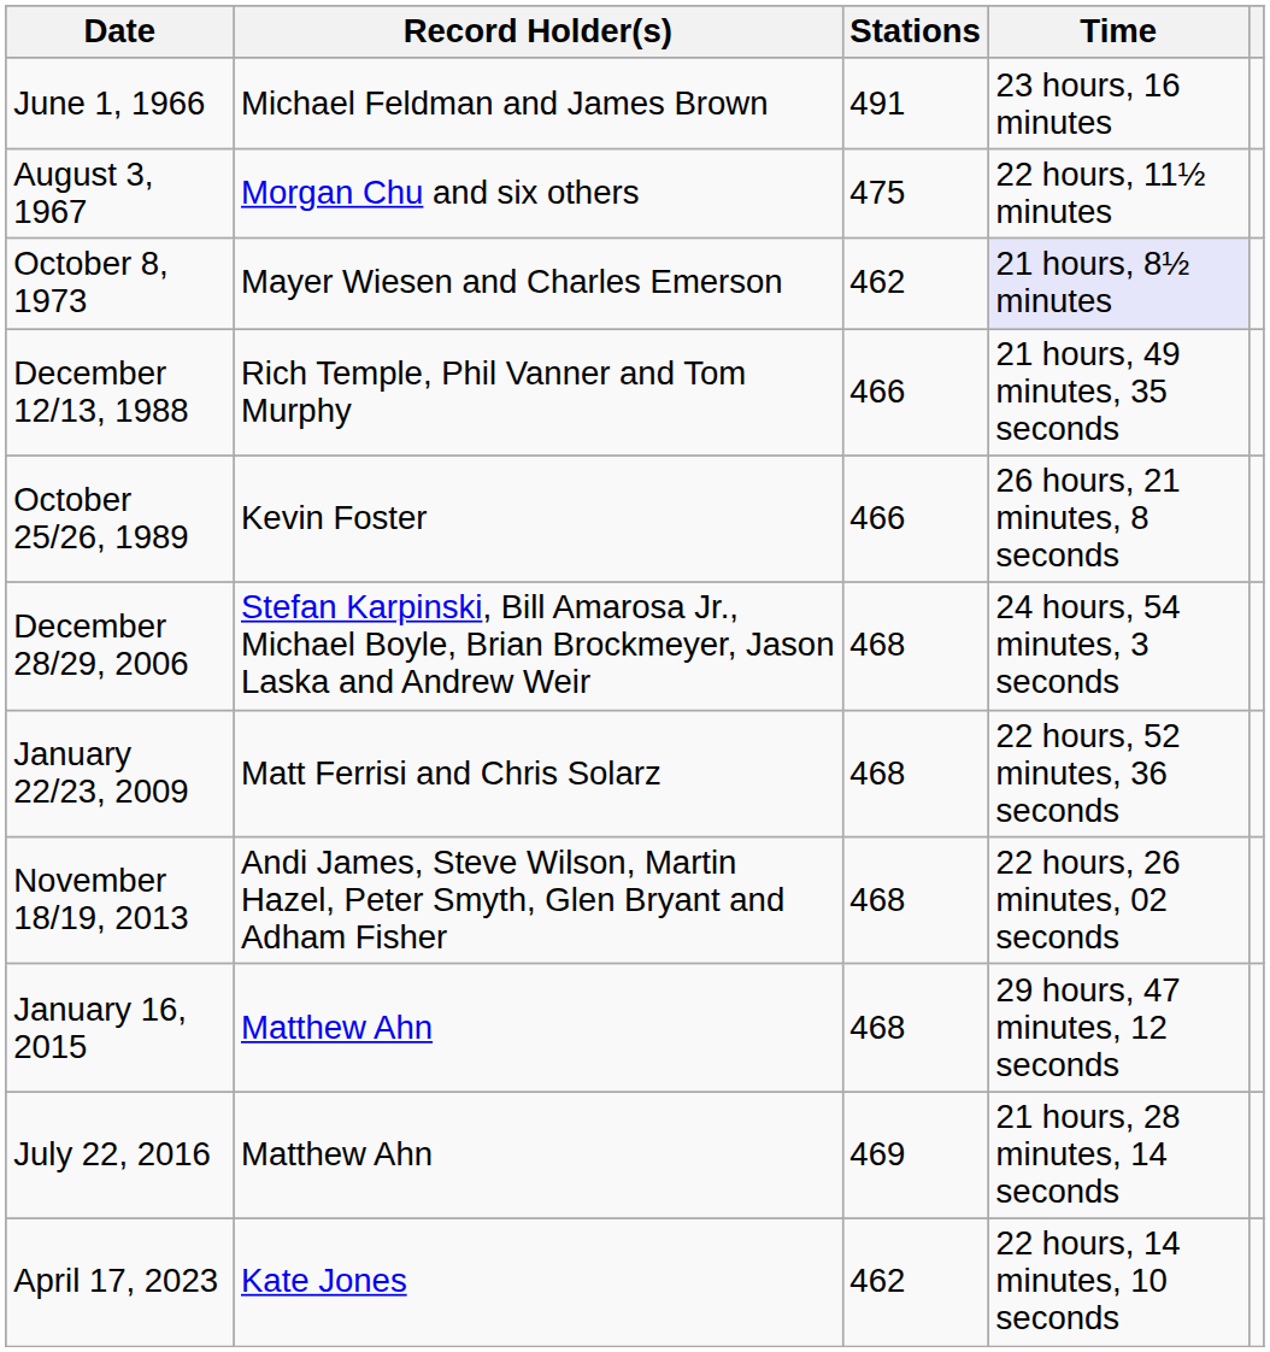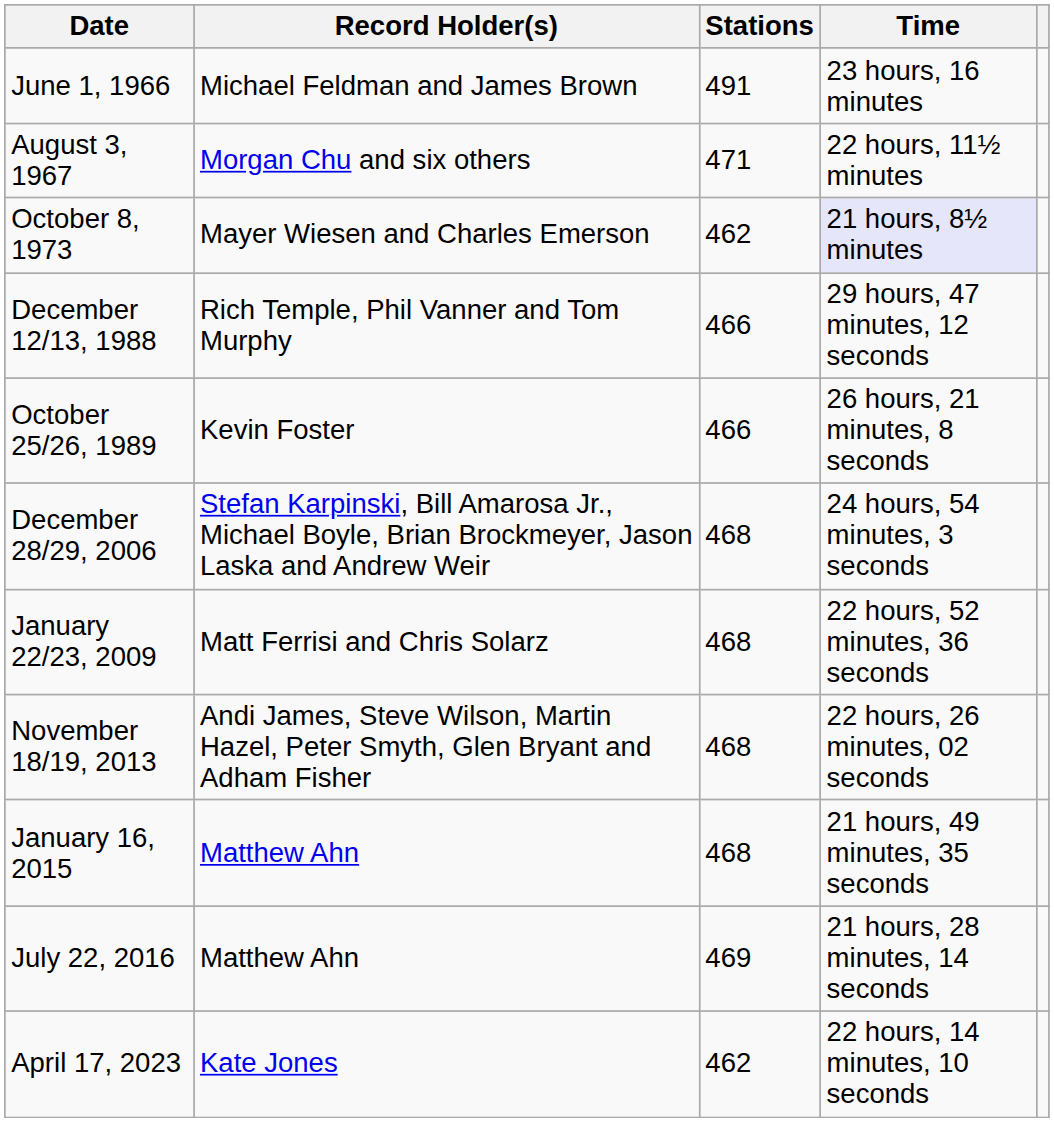August 3, 1967 | Stations: 475 -> 471
December 12/13, 1988 | Time: 21 hours, 49 minutes, 35 seconds -> 29 hours, 47 minutes, 12 seconds
January 16, 2015 | Time: 29 hours, 47 minutes, 12 seconds -> 21 hours, 49 minutes, 35 seconds
